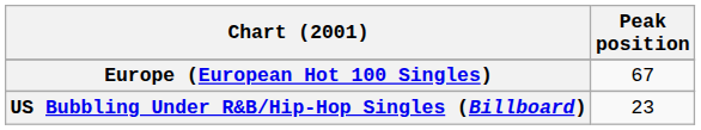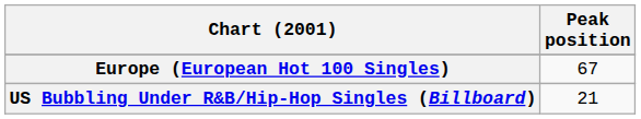US Bubbling Under R&B/Hip-Hop Singles (Billboard) | Peak position: 23 -> 21
